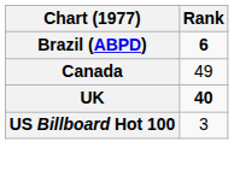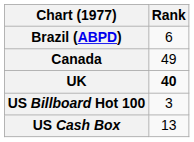Brazil (ABPD) | Rank: bold -> normal
+ row: US Cash Box | 13
